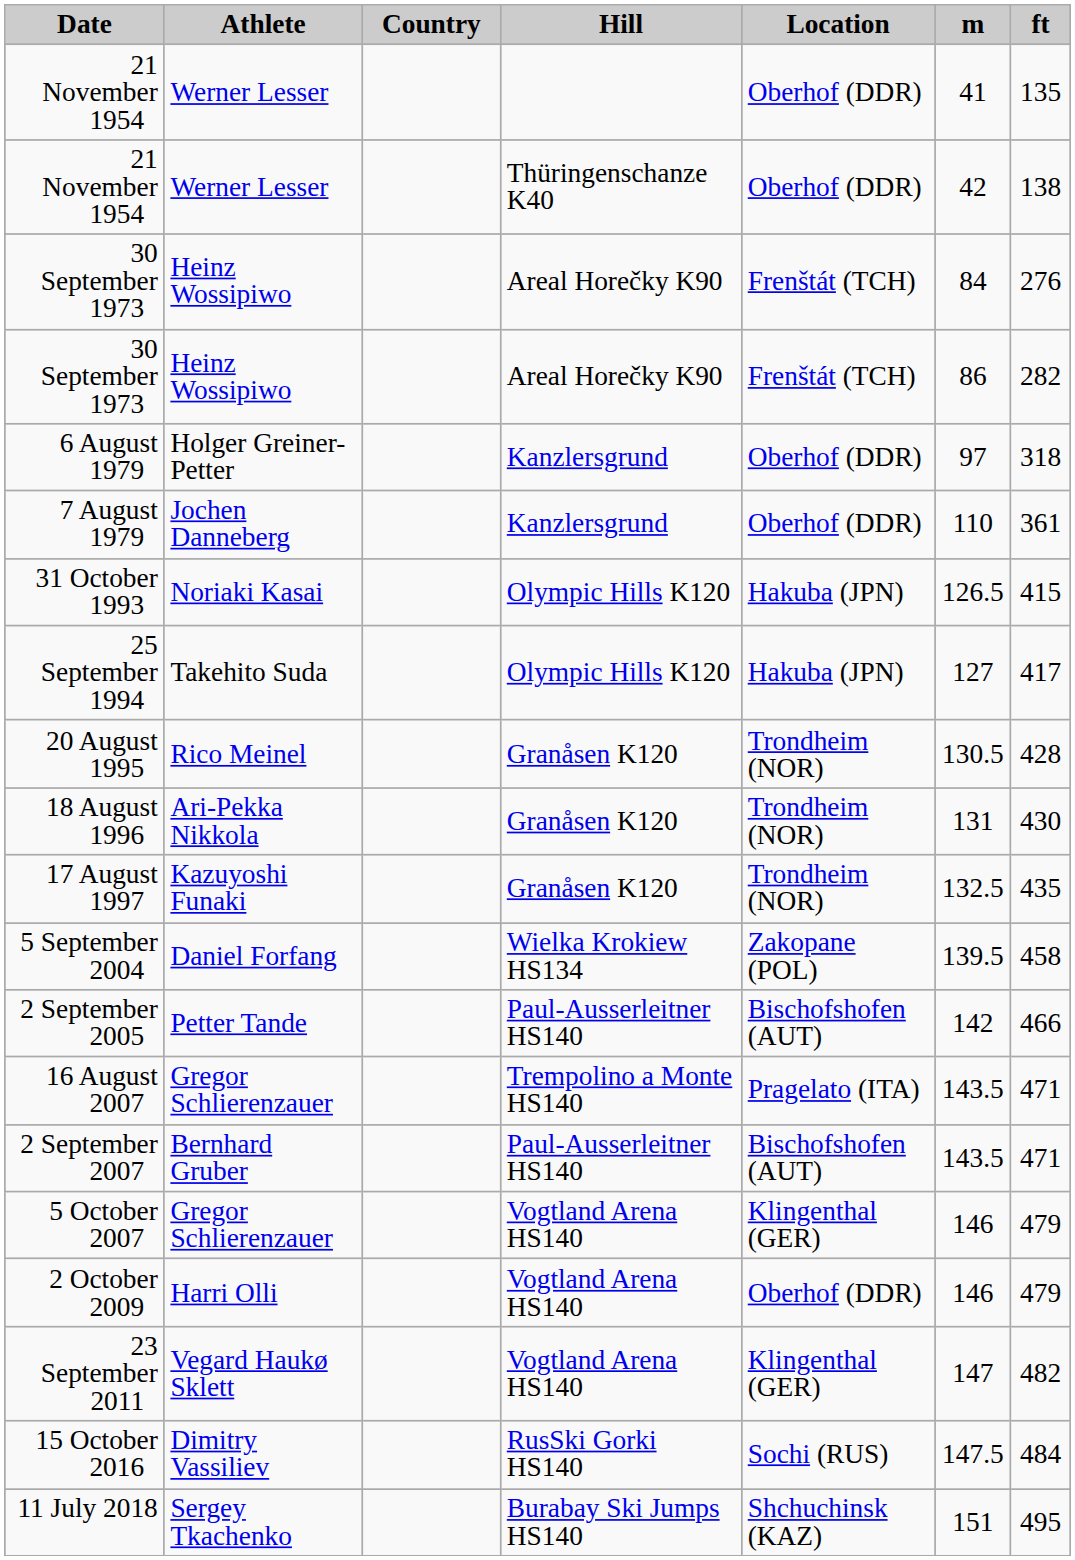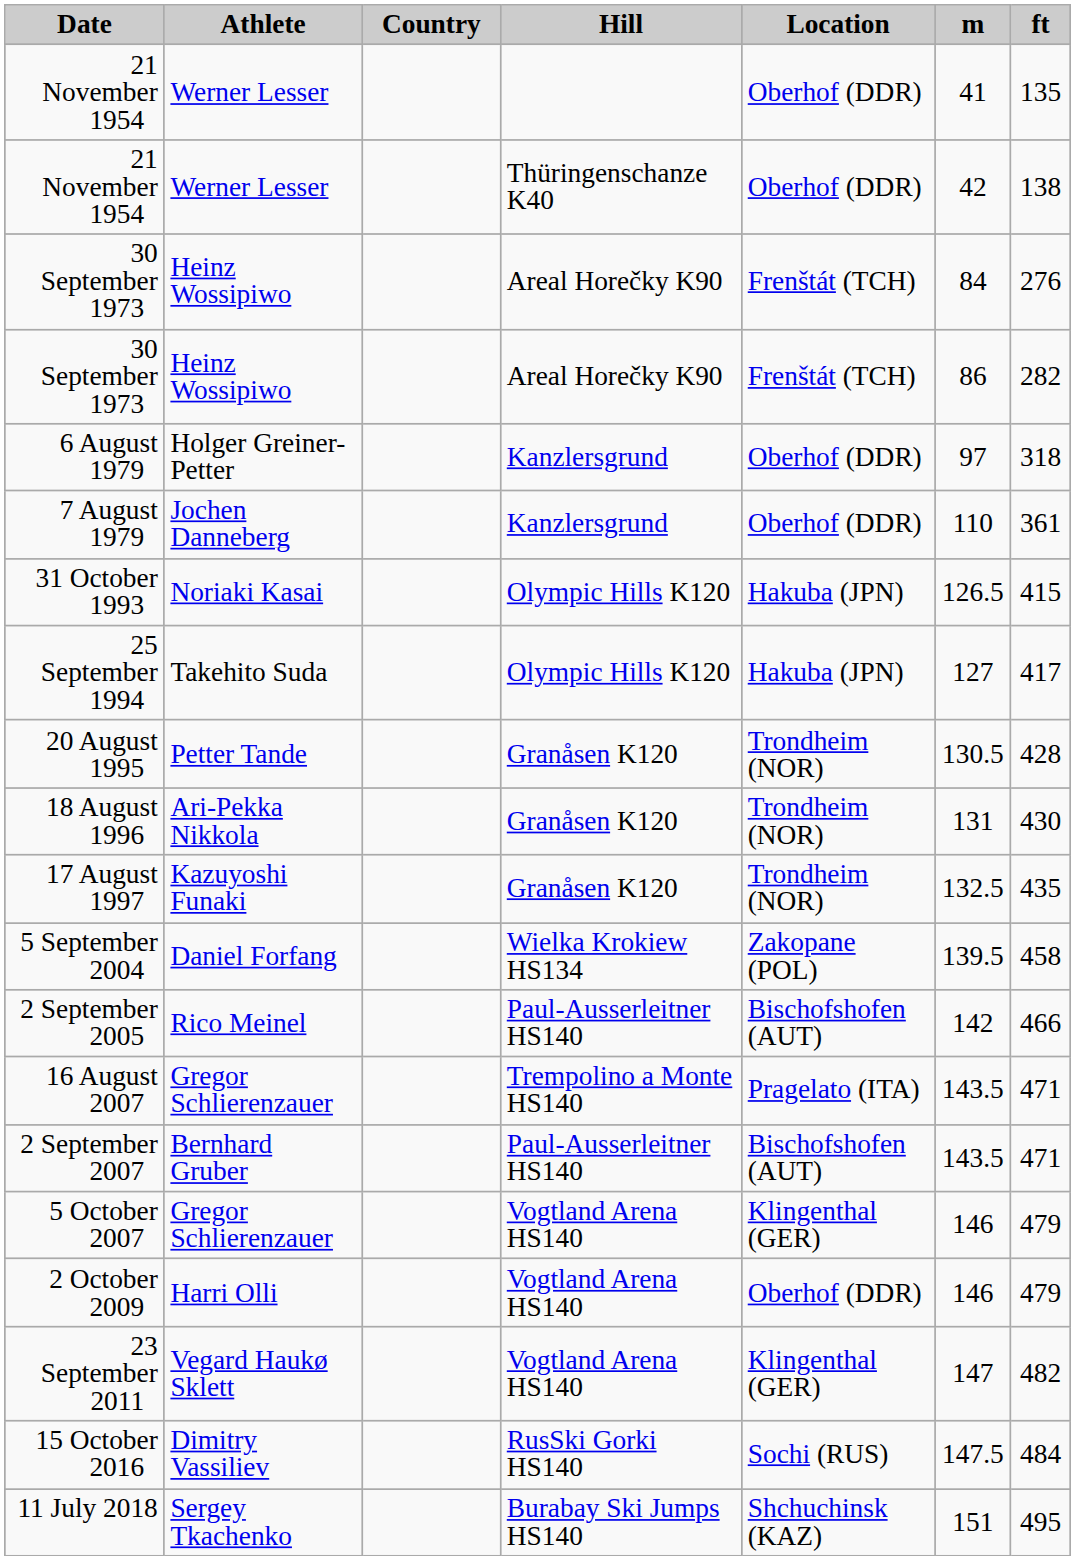20 August 1995 | Athlete: Rico Meinel -> Petter Tande
2 September 2005 | Athlete: Petter Tande -> Rico Meinel
